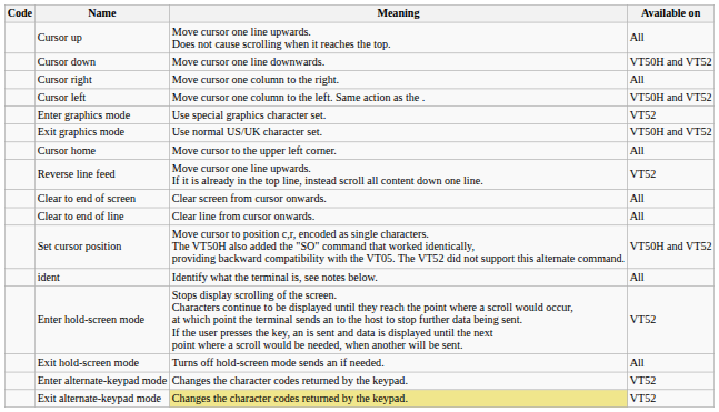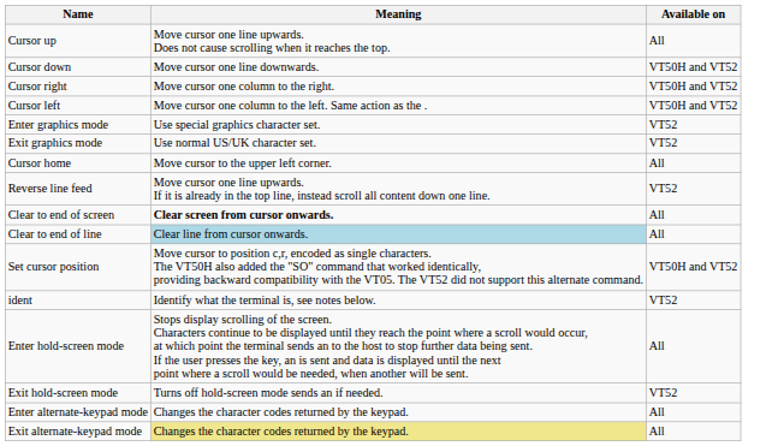- column: Code
Cursor right | Available on: All -> VT50H and VT52
Exit graphics mode | Available on: VT50H and VT52 -> VT52
Clear to end of screen | Meaning: normal -> bold
Clear to end of line | Meaning: no background -> lightblue background
ident | Available on: All -> VT52
Enter hold-screen mode | Available on: VT52 -> All
Exit hold-screen mode | Available on: All -> VT52
Enter alternate-keypad mode | Available on: VT52 -> All
Exit alternate-keypad mode | Available on: VT52 -> All
